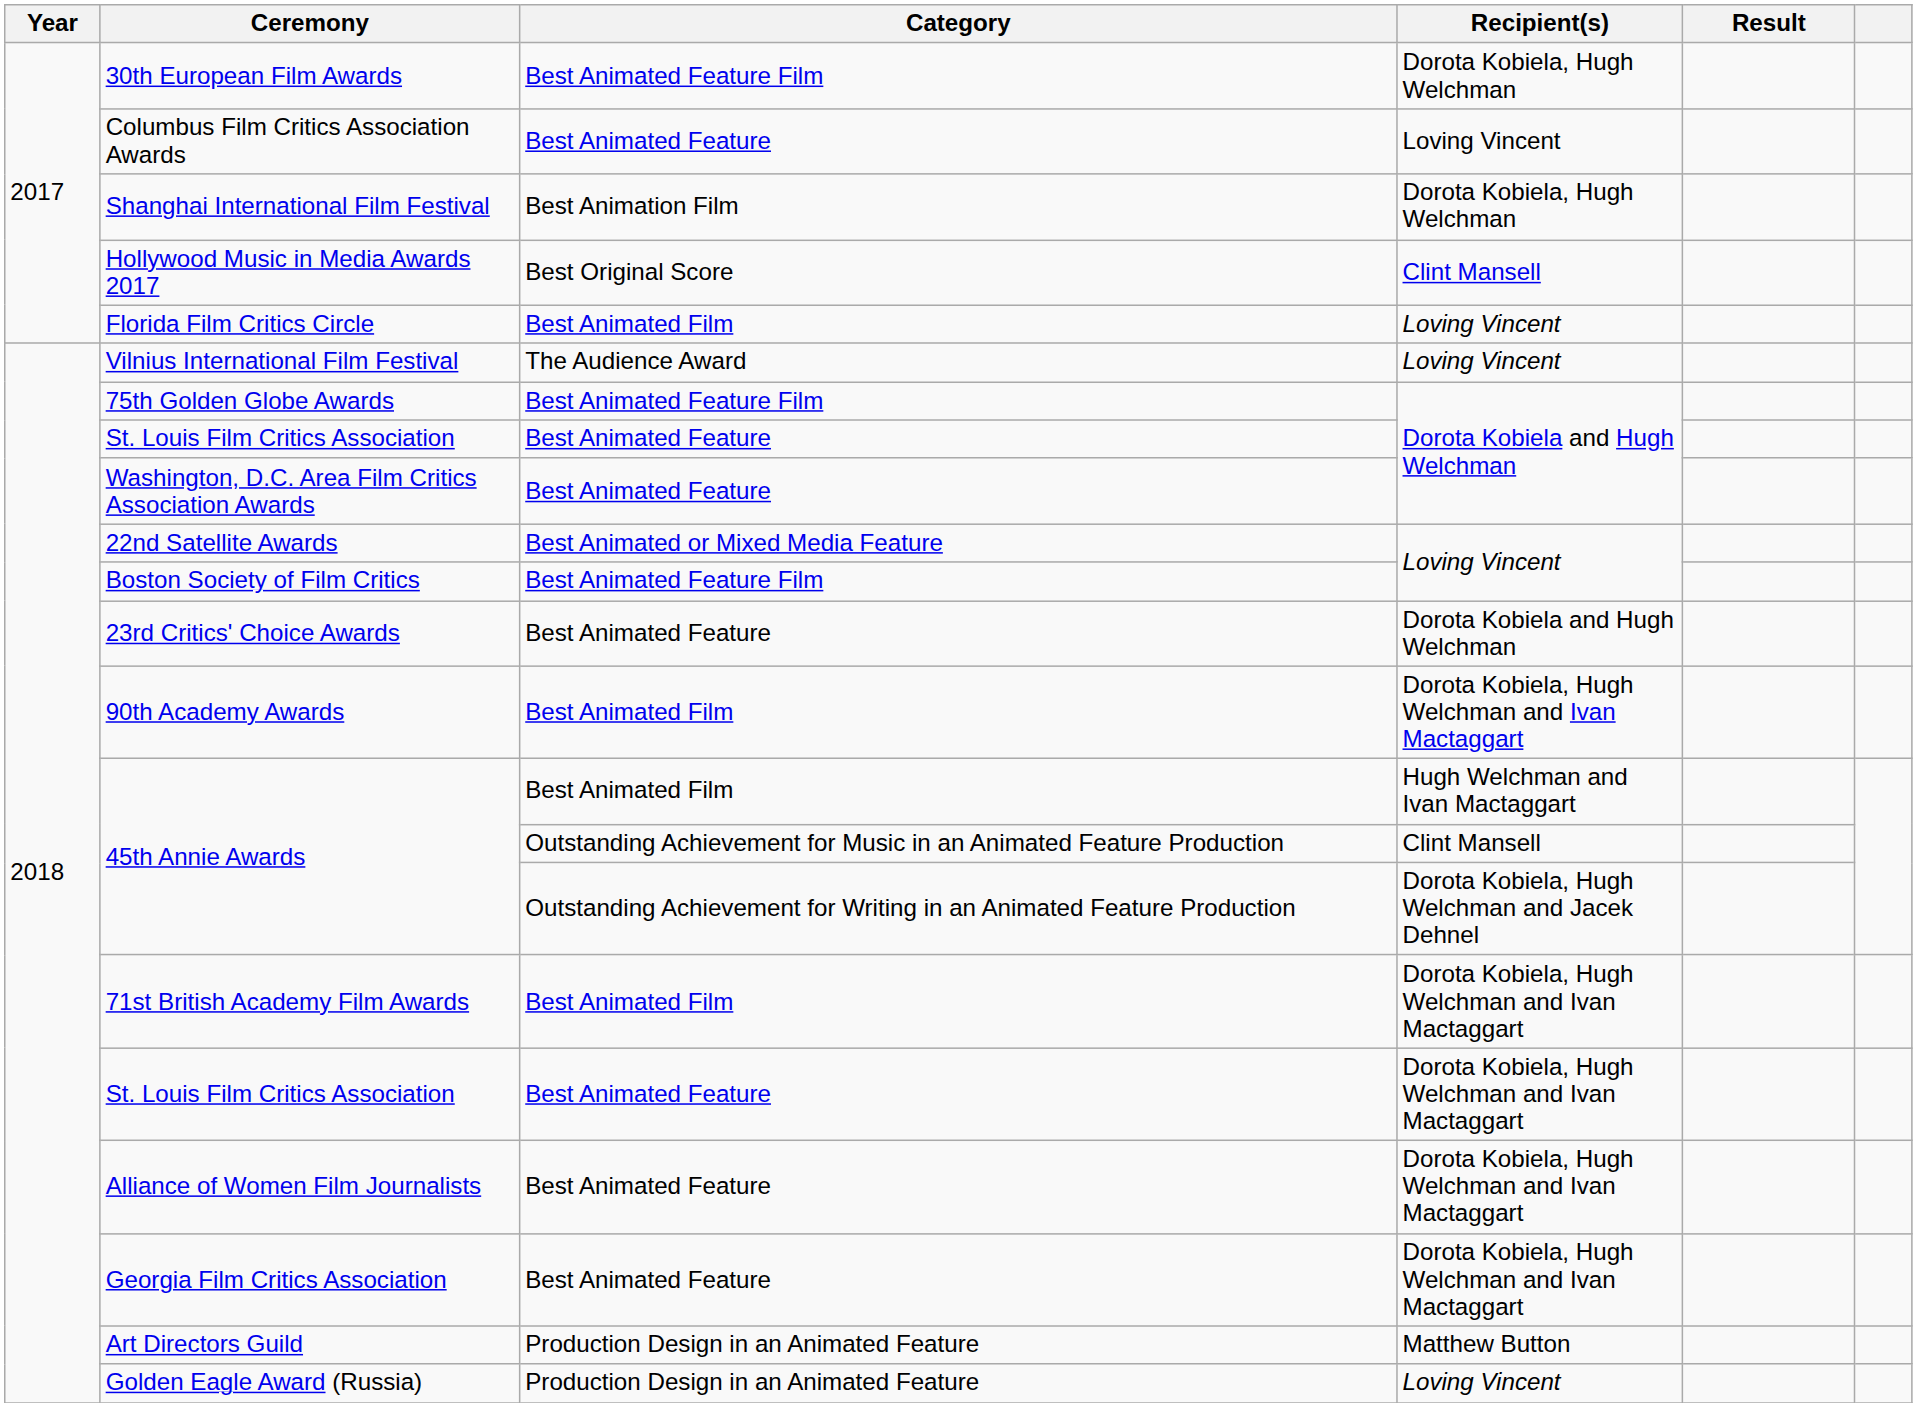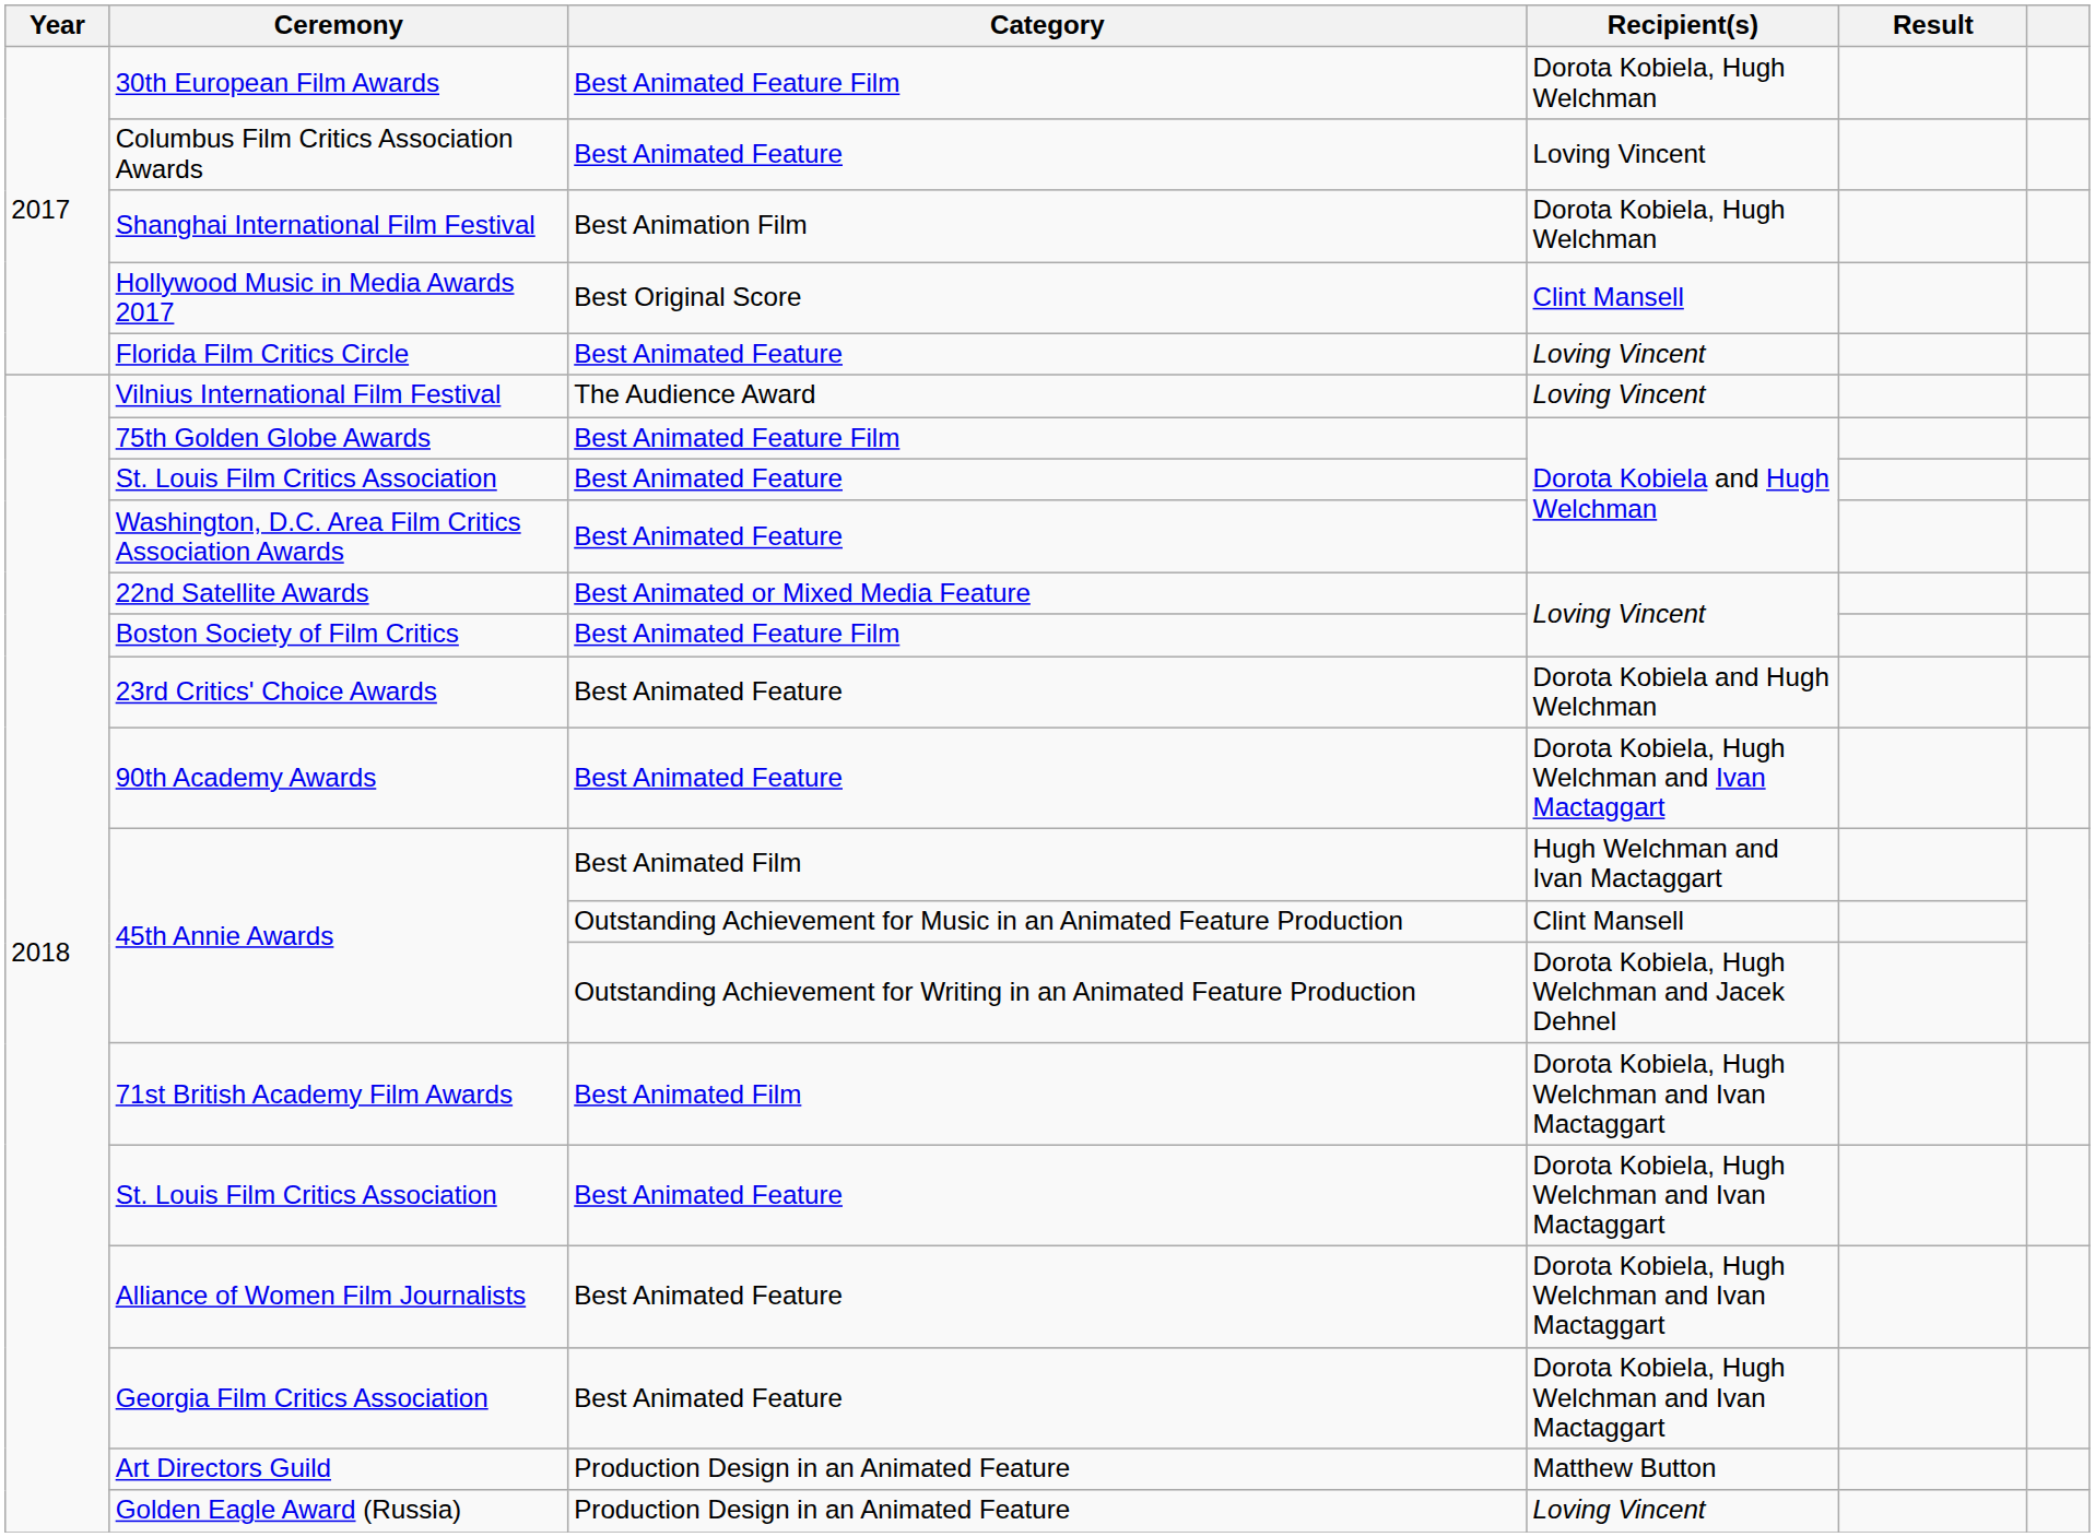Florida Film Critics Circle | Category: Best Animated Film -> Best Animated Feature
90th Academy Awards | Category: Best Animated Film -> Best Animated Feature
